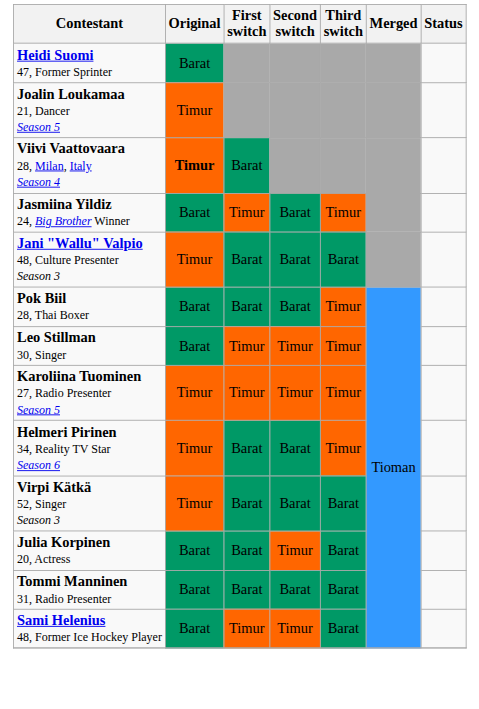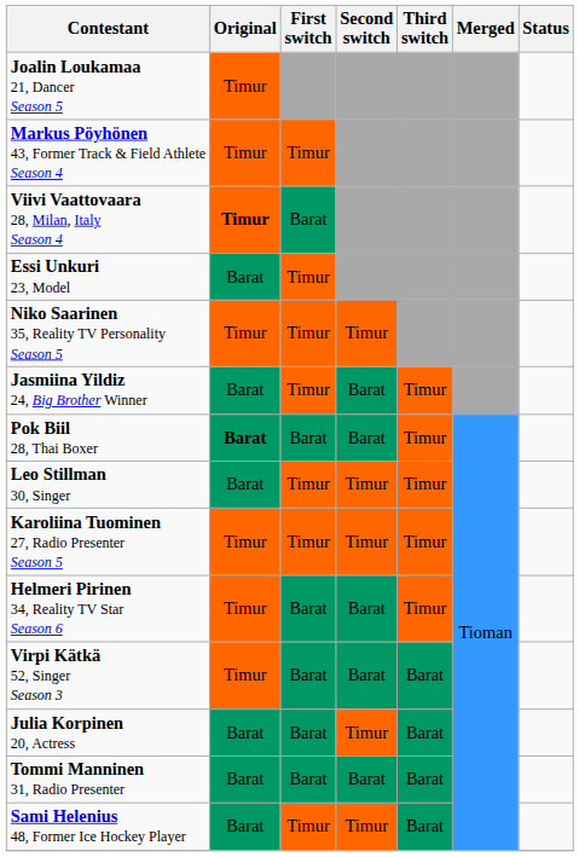- row: Heidi Suomi 47, Former Sprinter | Barat
+ row: Markus Pöyhönen 43, Former Track & Field Athlete Season 4 | Timur | Timur
+ row: Essi Unkuri 23, Model | Barat | Timur
+ row: Niko Saarinen 35, Reality TV Personality Season 5 | Timur | Timur | Timur
- row: Jani "Wallu" Valpio 48, Culture Presenter Season 3 | Timur | Barat | Barat | Barat
Pok Biil 28, Thai Boxer | Original: normal -> bold
